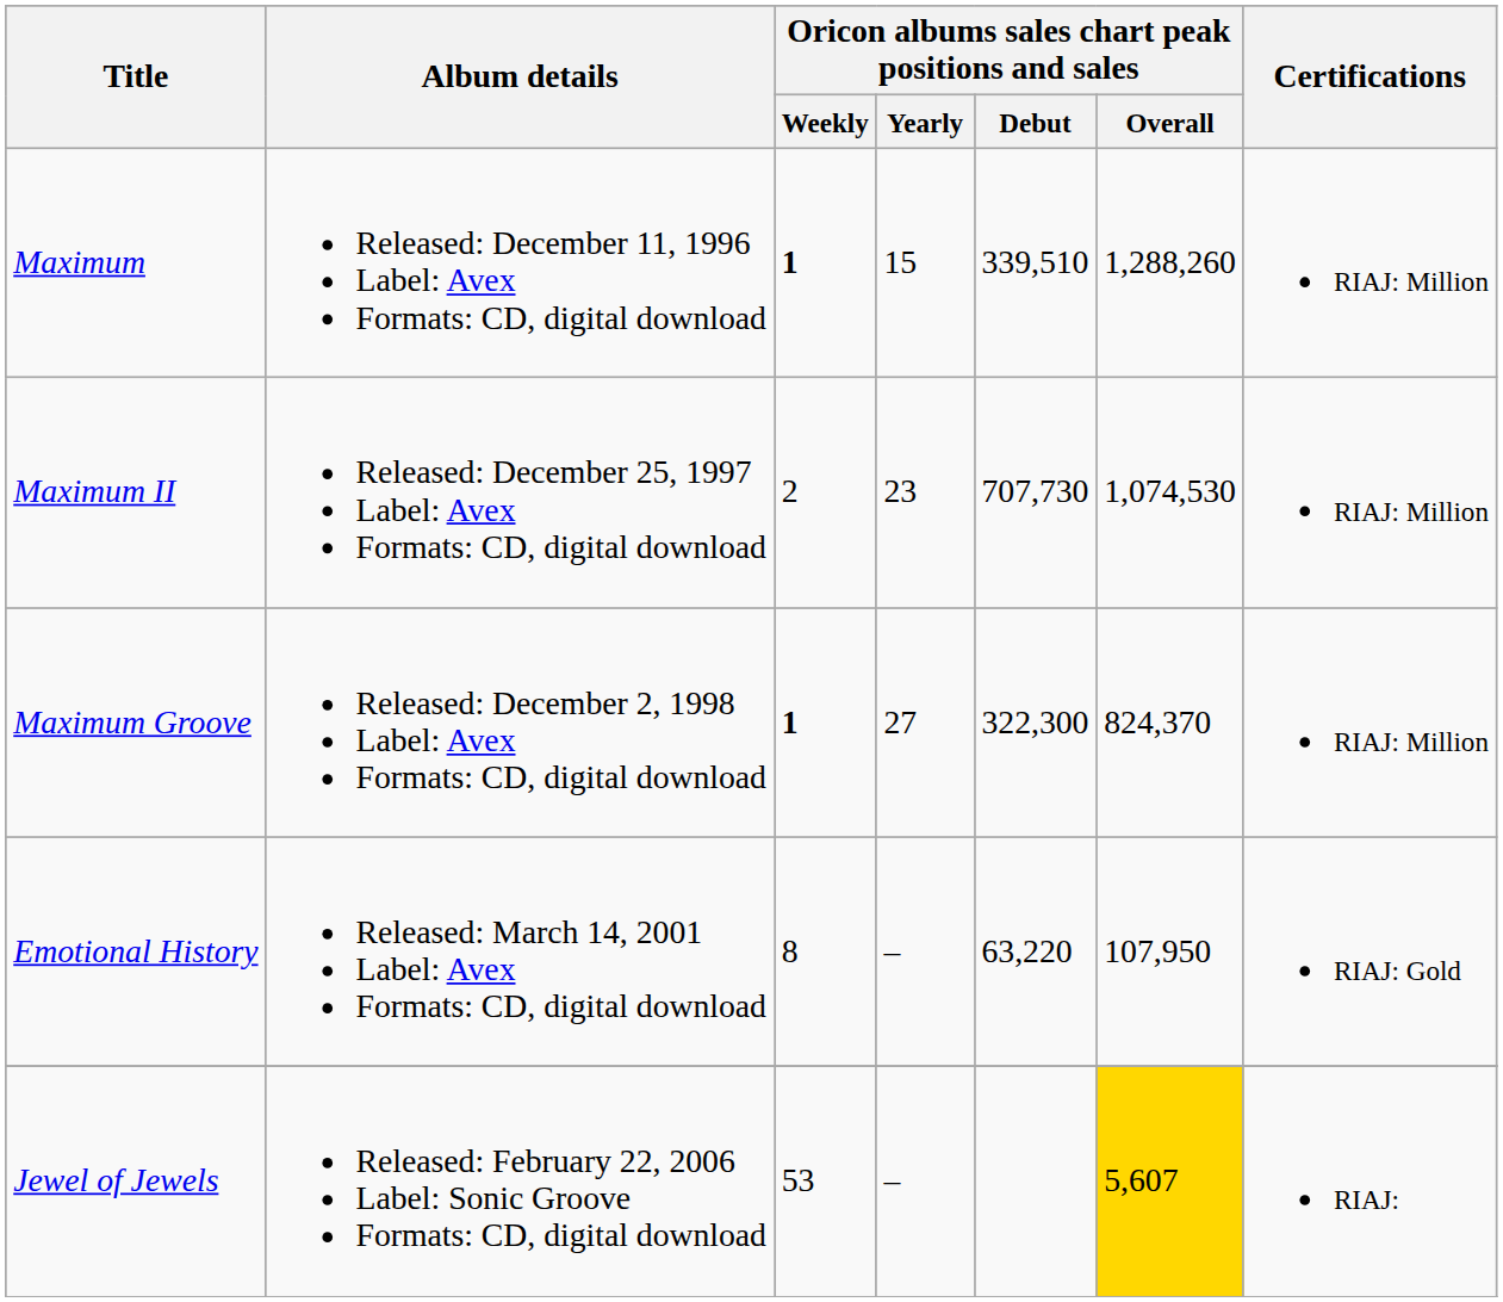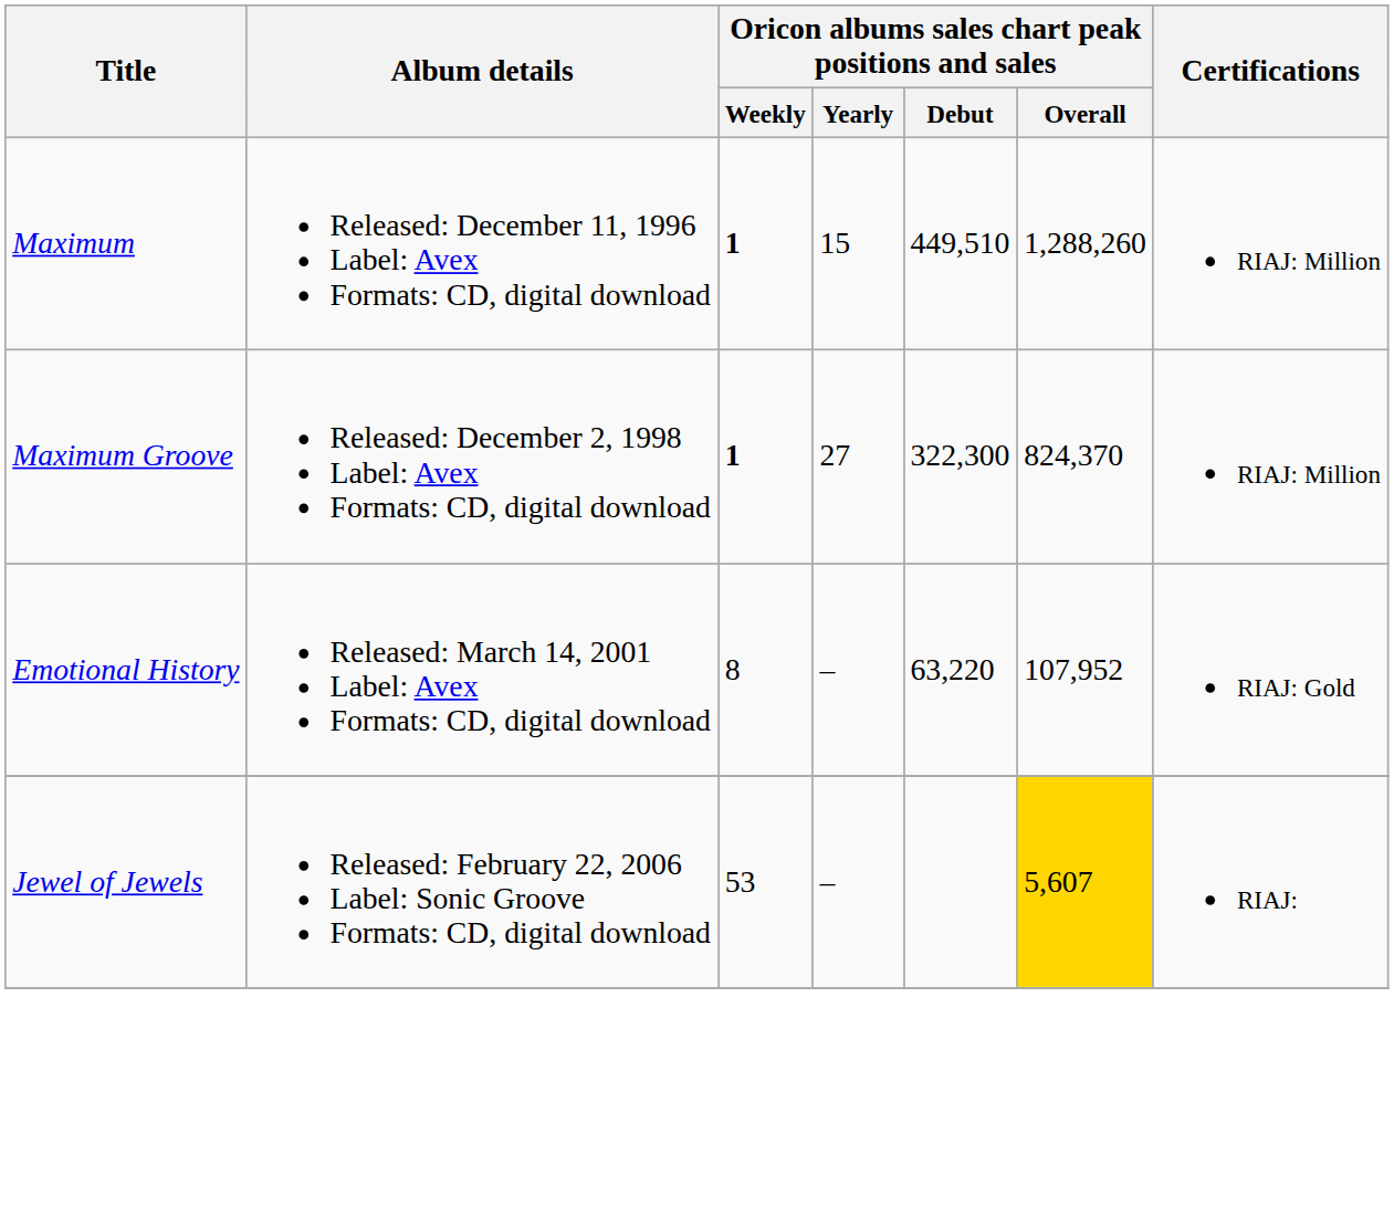Maximum | Oricon albums sales chart peak positions and sales / Debut: 339,510 -> 449,510
- row: Maximum II | Released: December 25, 1997 Label: Avex Formats: CD, digital download | 2 | 23 | 707,730 | 1,074,530 | RIAJ: Million
Emotional History | Oricon albums sales chart peak positions and sales / Overall: 107,950 -> 107,952
